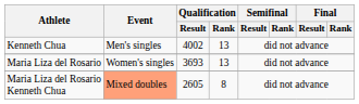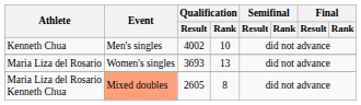Kenneth Chua | Qualification / Rank: 13 -> 10
